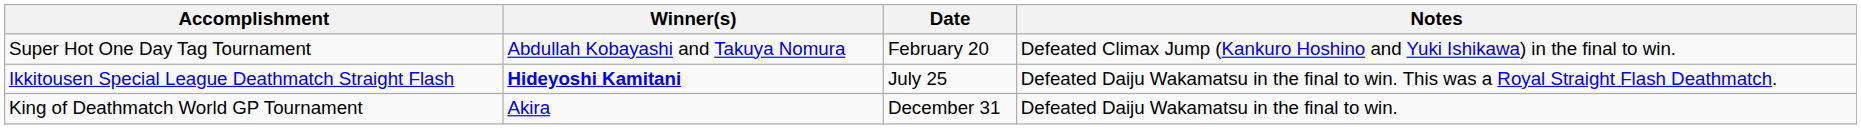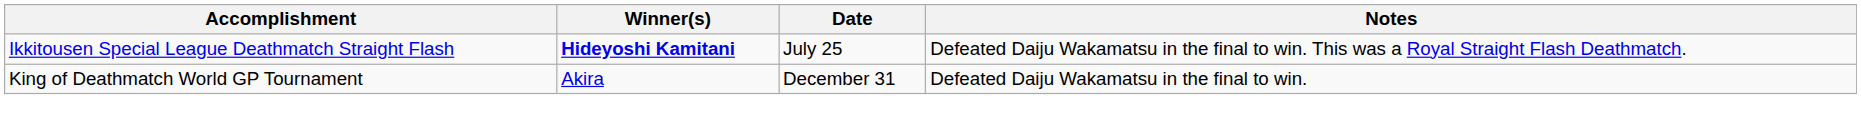- row: Super Hot One Day Tag Tournament | Abdullah Kobayashi and Takuya Nomura | February 20 | Defeated Climax Jump (Kankuro Hoshino and Yuki Ishikawa) in the final to win.
